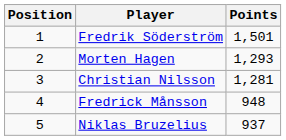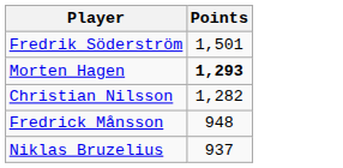- column: Position | 1 | 2 | 3 | 4 | 5
Morten Hagen | Points: normal -> bold
Christian Nilsson | Points: 1,281 -> 1,282
